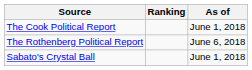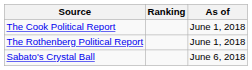The Rothenberg Political Report | As of: June 6, 2018 -> June 1, 2018
Sabato's Crystal Ball | As of: June 1, 2018 -> June 6, 2018
